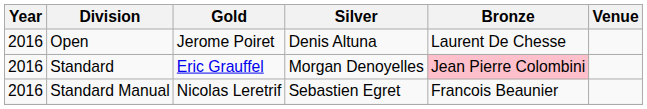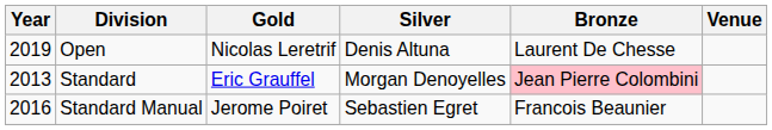Open | Year: 2016 -> 2019
Open | Gold: Jerome Poiret -> Nicolas Leretrif
Standard | Year: 2016 -> 2013
Standard Manual | Gold: Nicolas Leretrif -> Jerome Poiret
